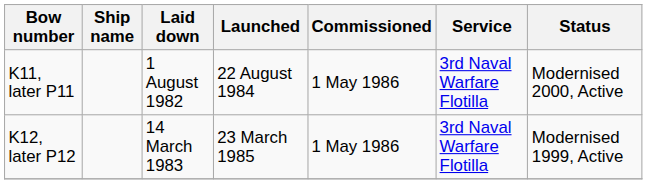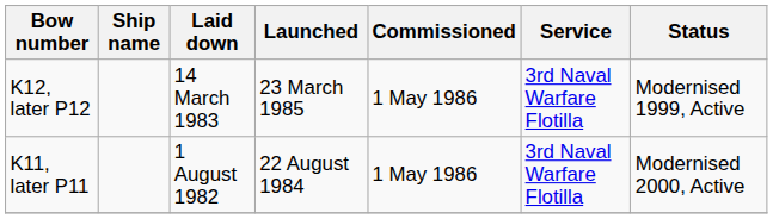rows swapped: K11, later P11 <-> K12, later P12
